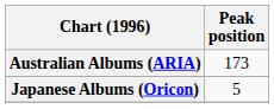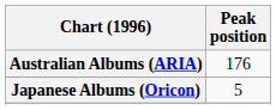Australian Albums (ARIA) | Peak position: 173 -> 176
